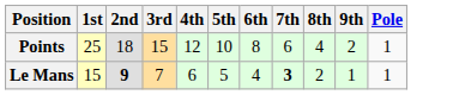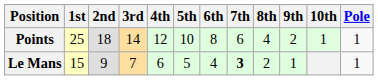+ column: 10th | 1
Points | 3rd: 15 -> 14
Le Mans | 2nd: bold -> normal
